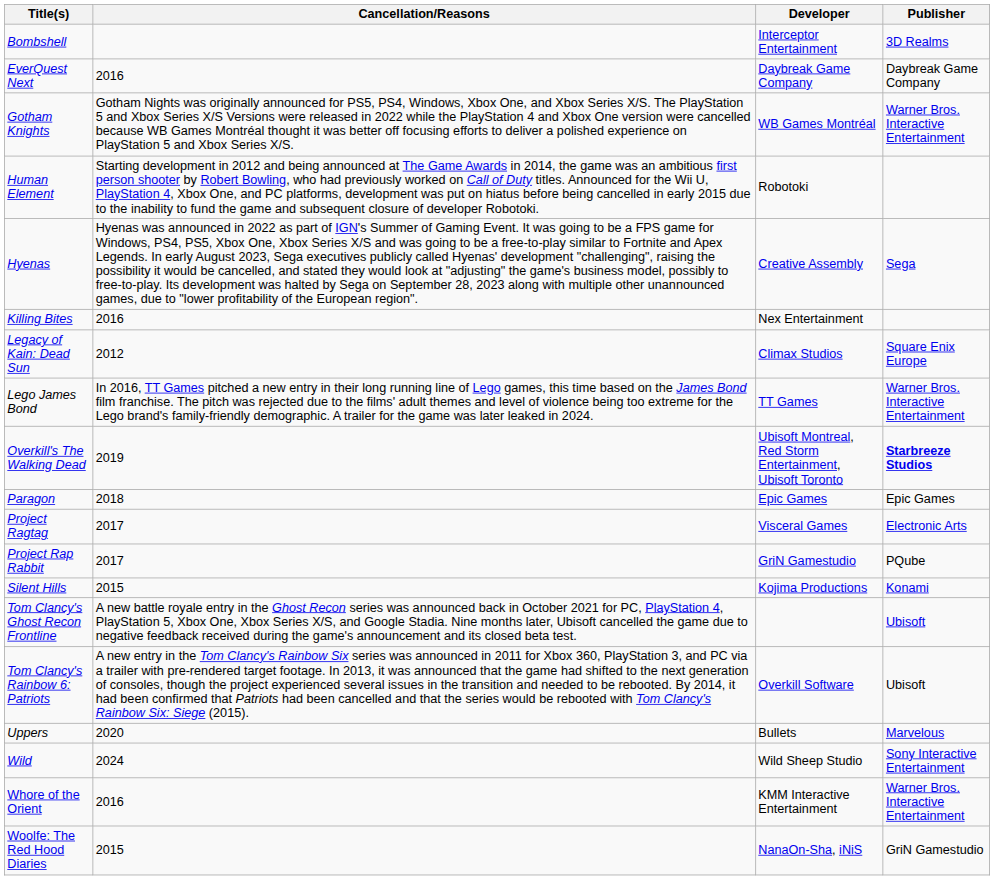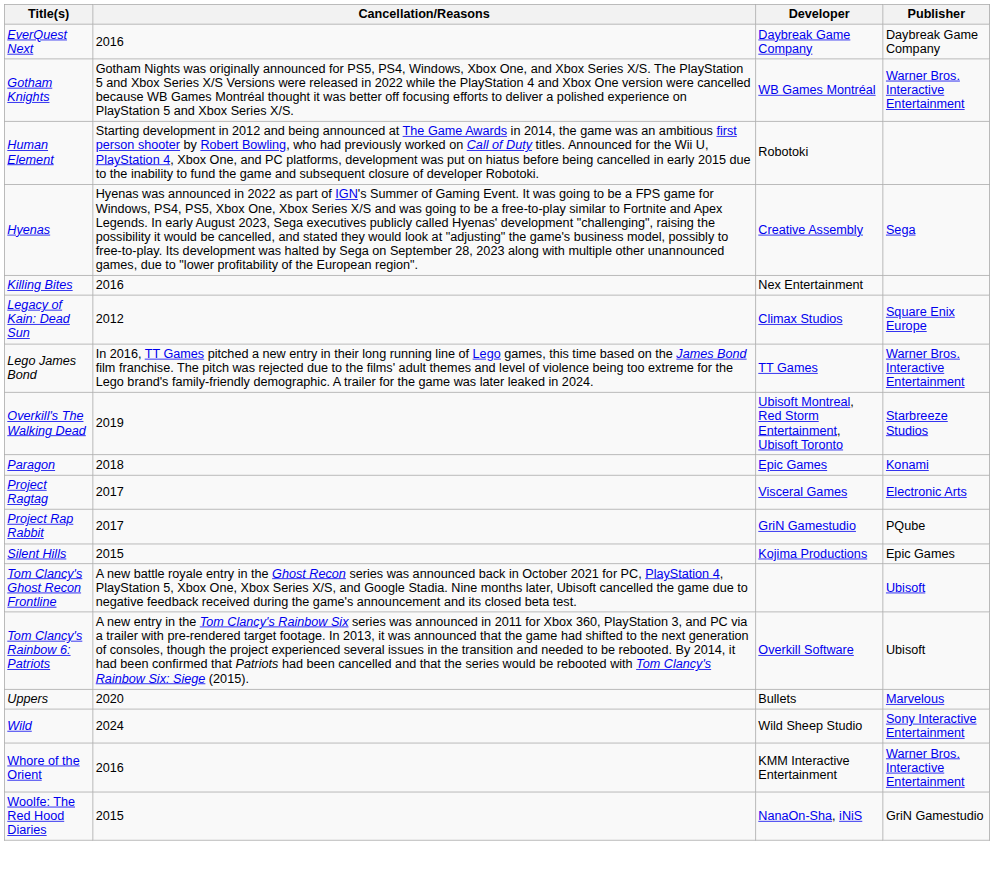- row: Bombshell | Interceptor Entertainment | 3D Realms
Overkill's The Walking Dead | Publisher: bold -> normal
Paragon | Publisher: Epic Games -> Konami
Silent Hills | Publisher: Konami -> Epic Games
